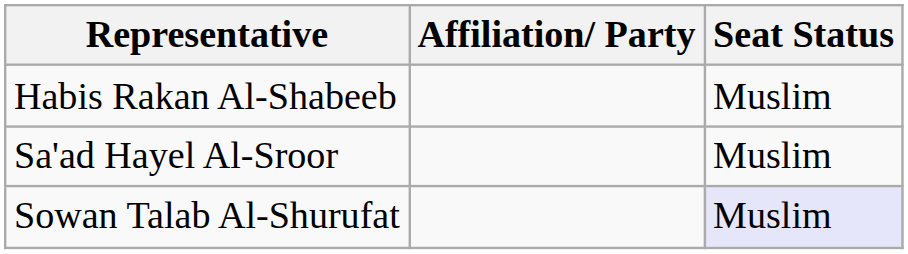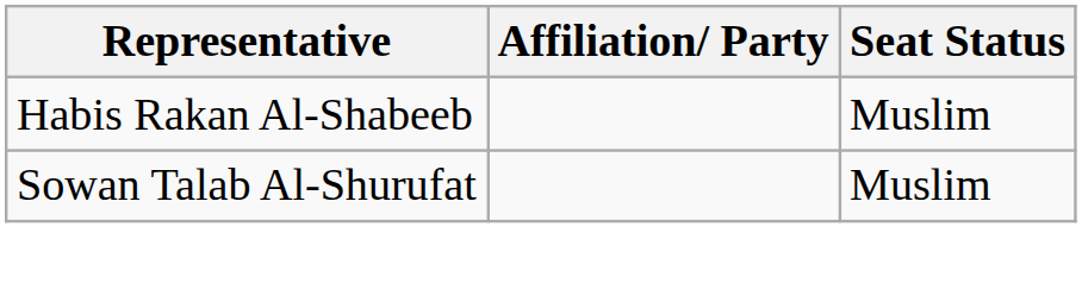- row: Sa'ad Hayel Al-Sroor | Muslim
Sowan Talab Al-Shurufat | Seat Status: lavender background -> no background
